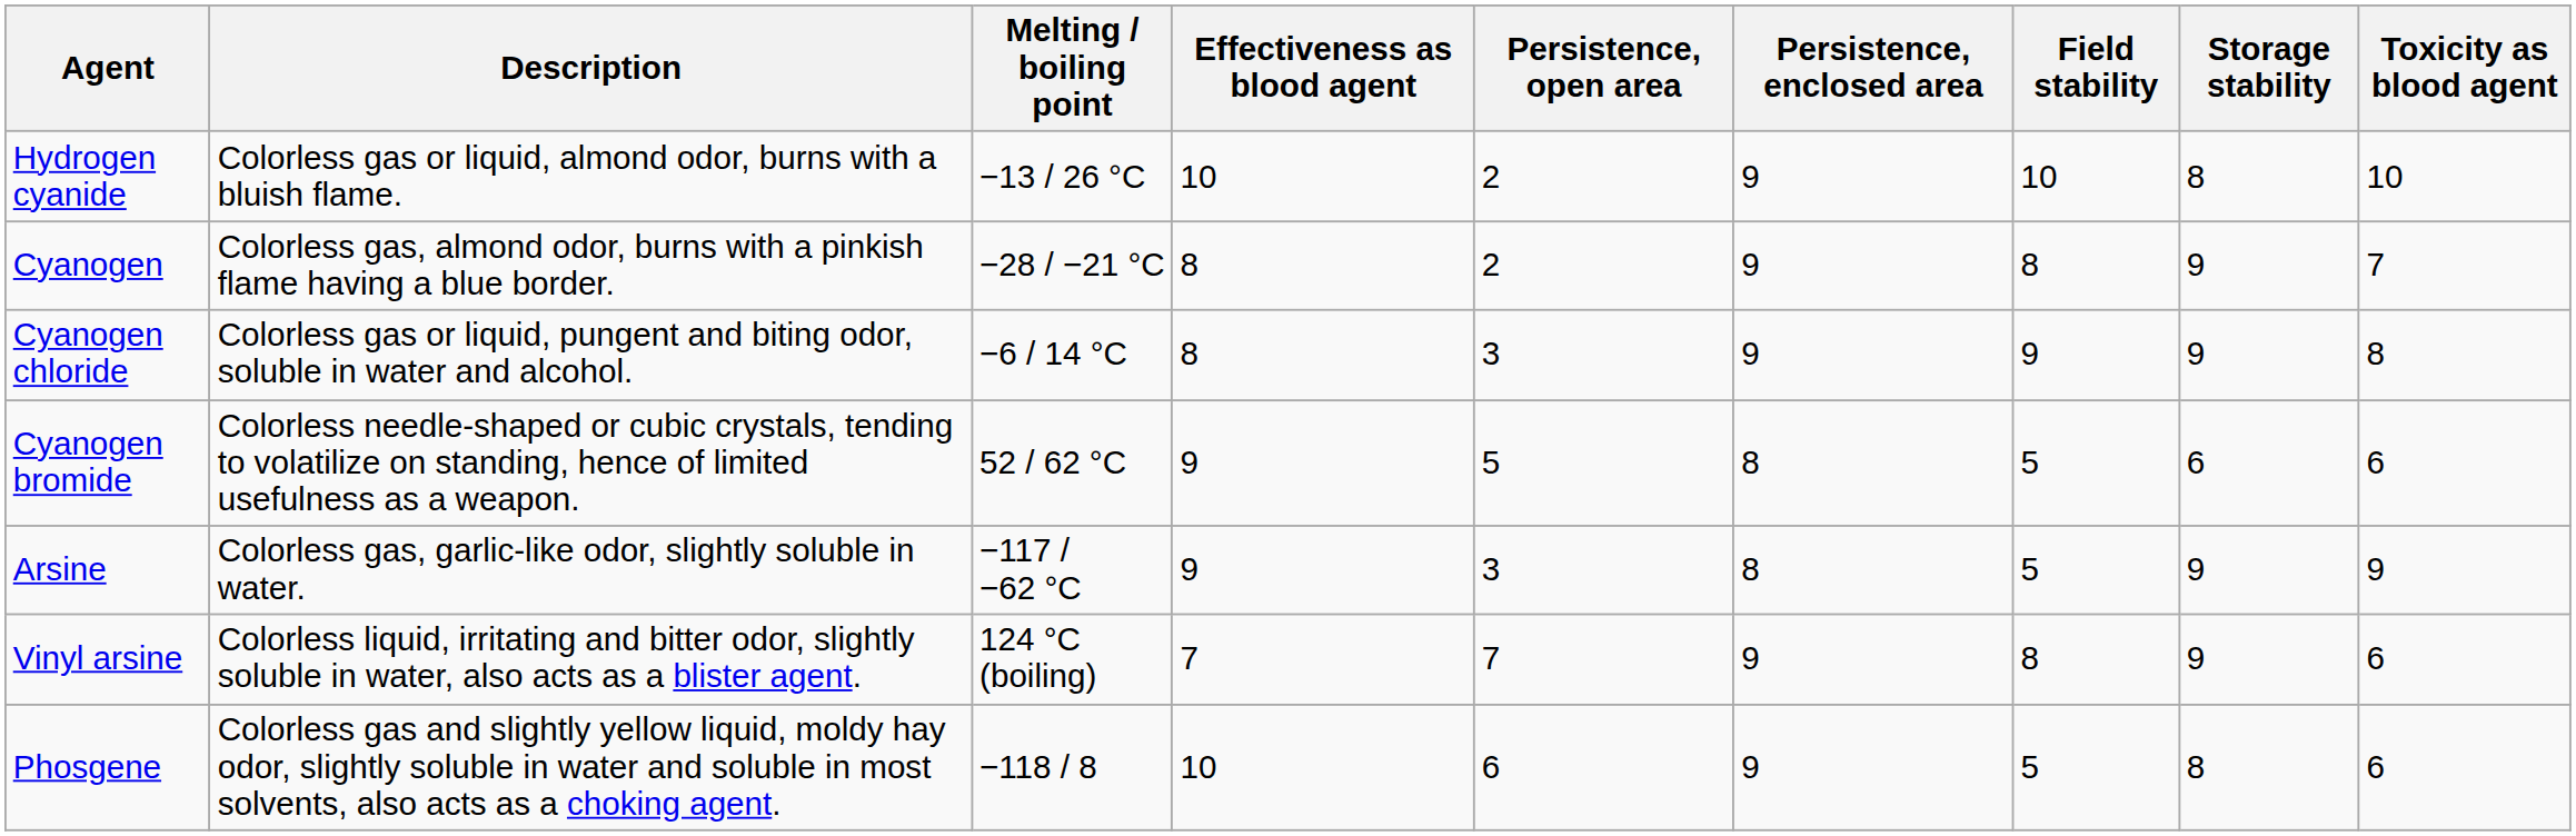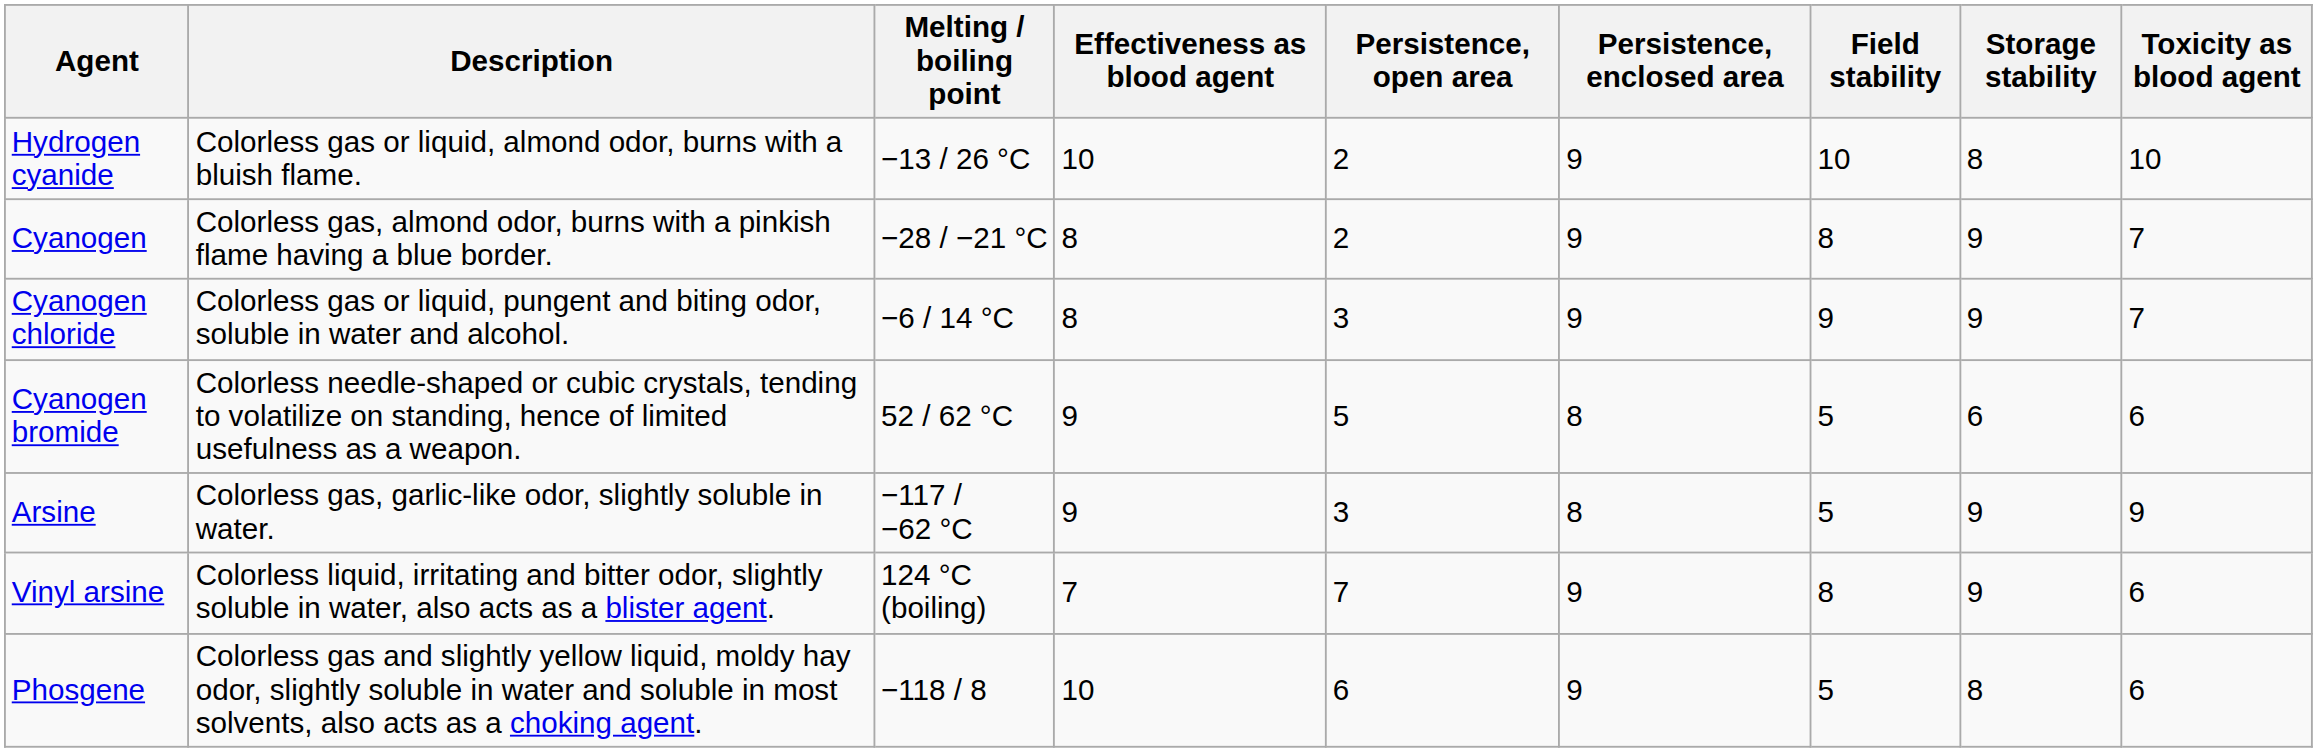Cyanogen chloride | Toxicity as blood agent: 8 -> 7
